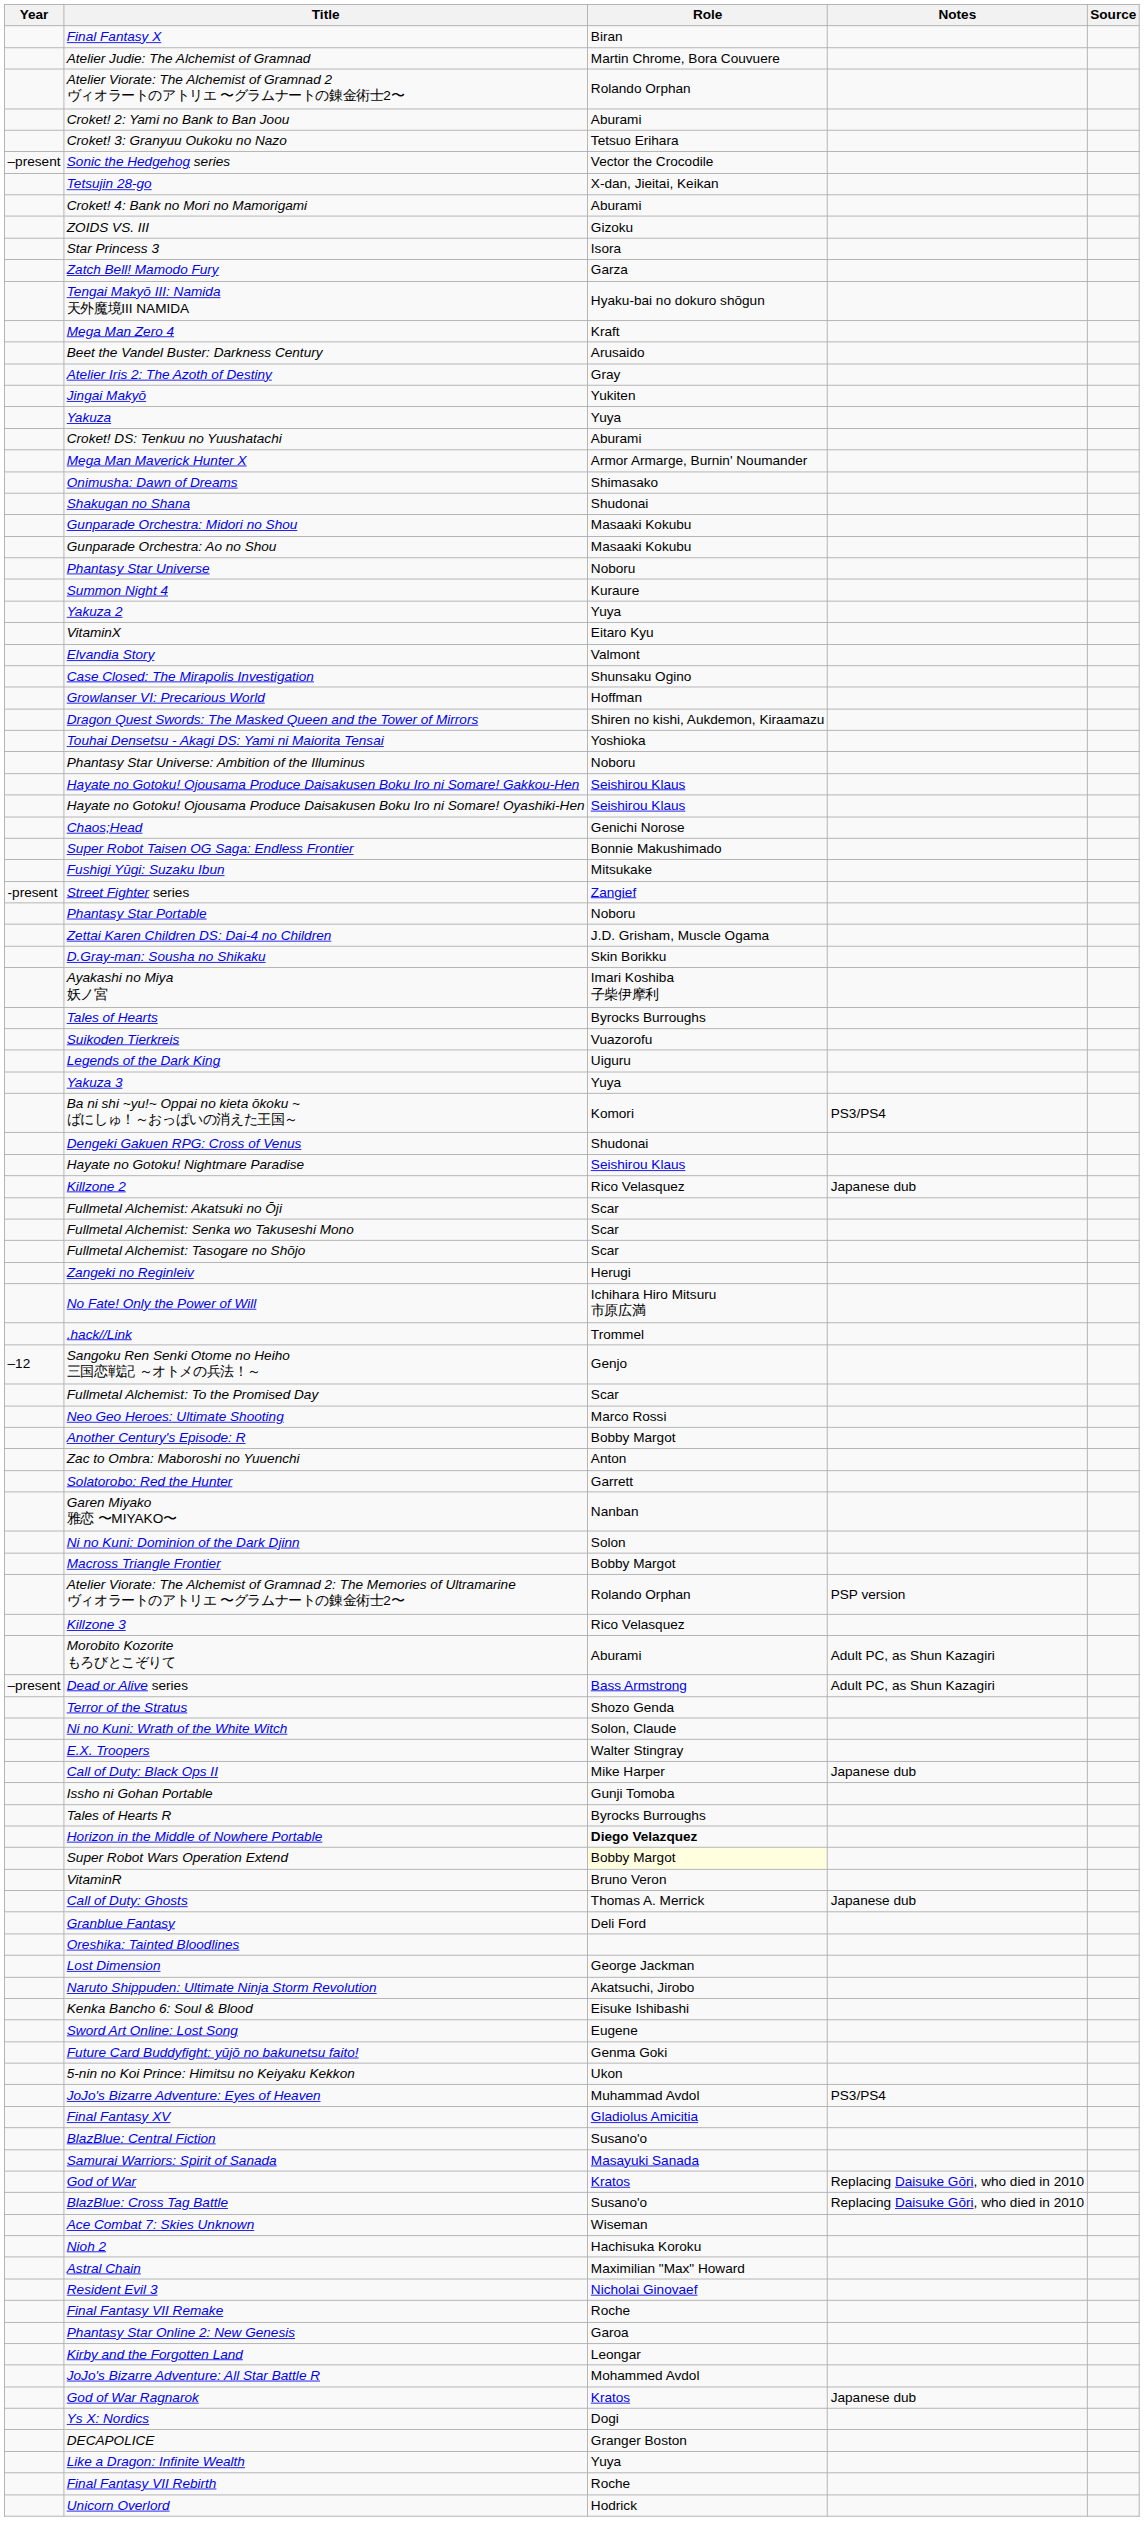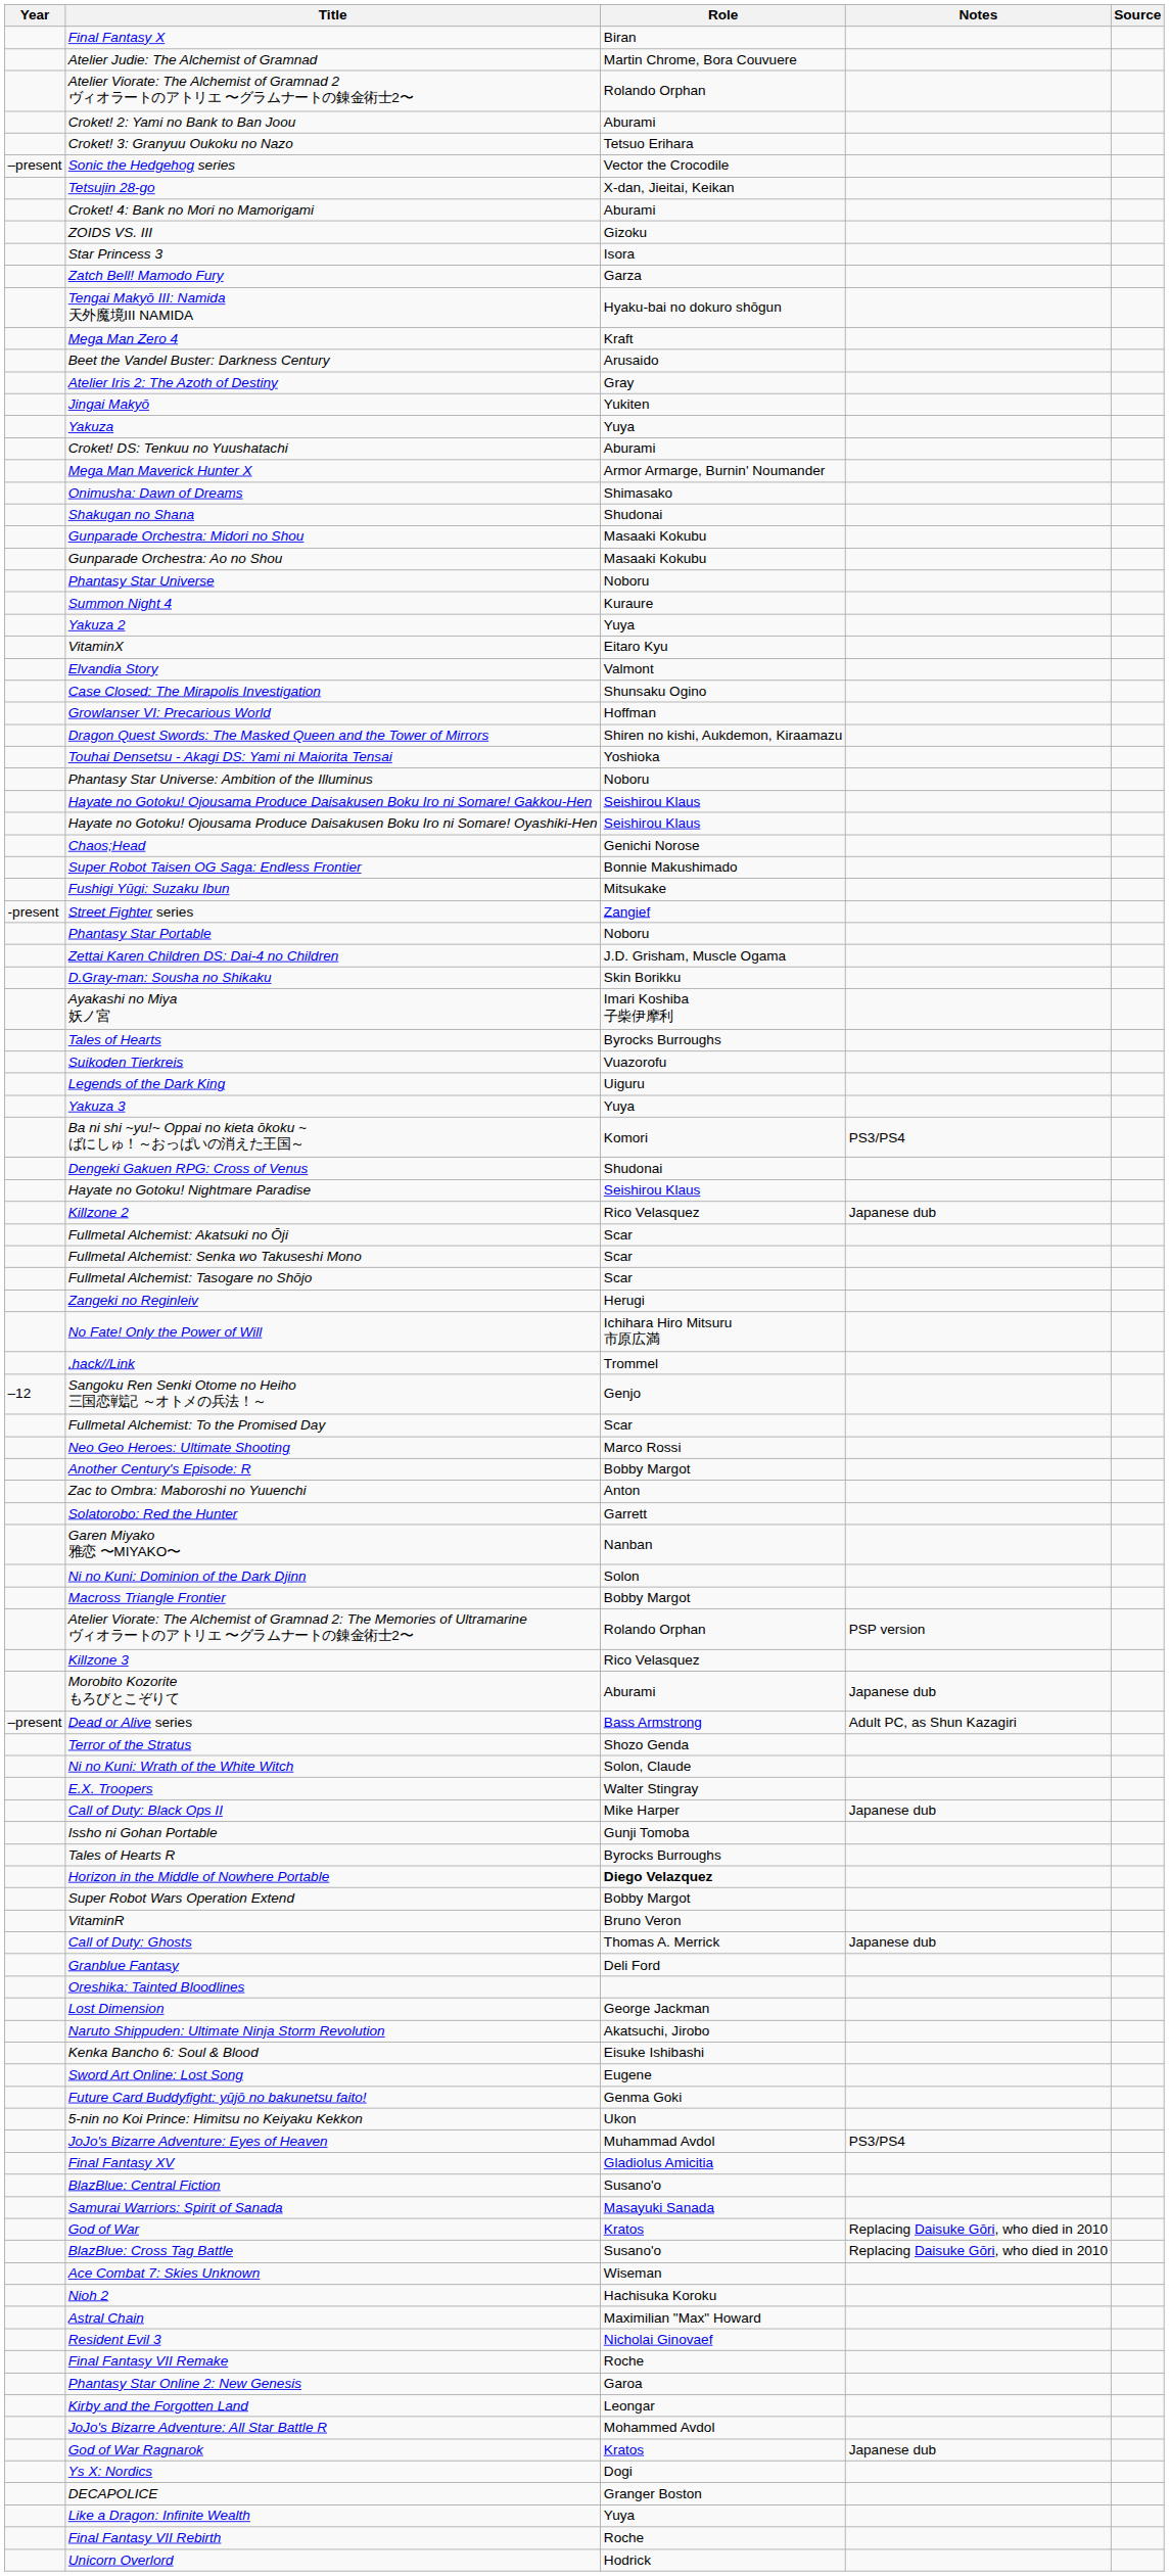Morobito Kozorite もろびとこぞりて | Notes: Adult PC, as Shun Kazagiri -> Japanese dub
Super Robot Wars Operation Extend | Role: lightyellow background -> no background
